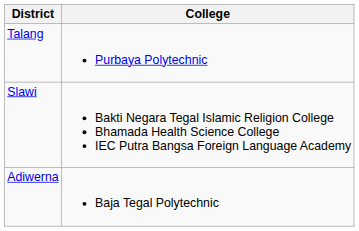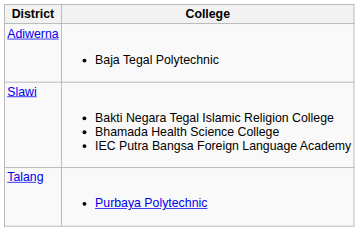rows swapped: Adiwerna <-> Talang
